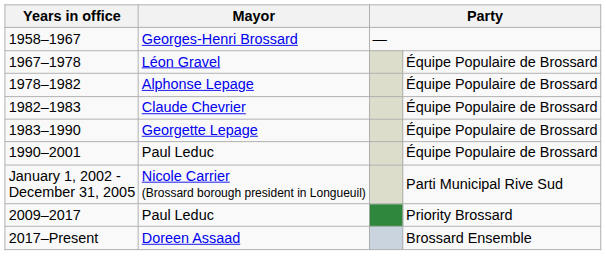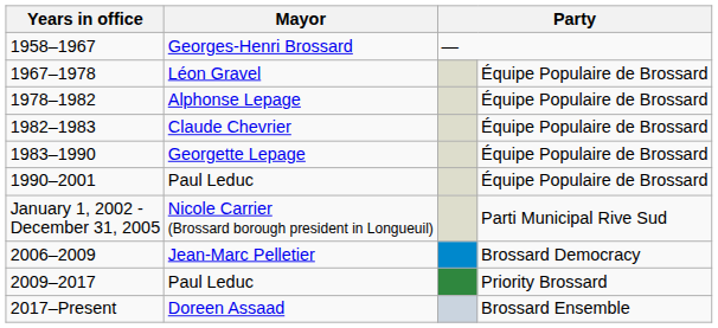+ row: 2006–2009 | Jean-Marc Pelletier | Brossard Democracy
